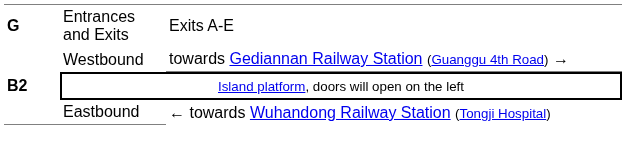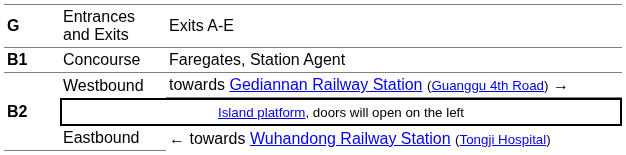+ row: B1 | Concourse | Faregates, Station Agent
